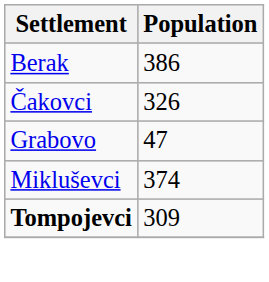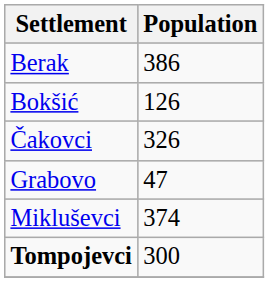+ row: Bokšić | 126
Tompojevci | Population: 309 -> 300
